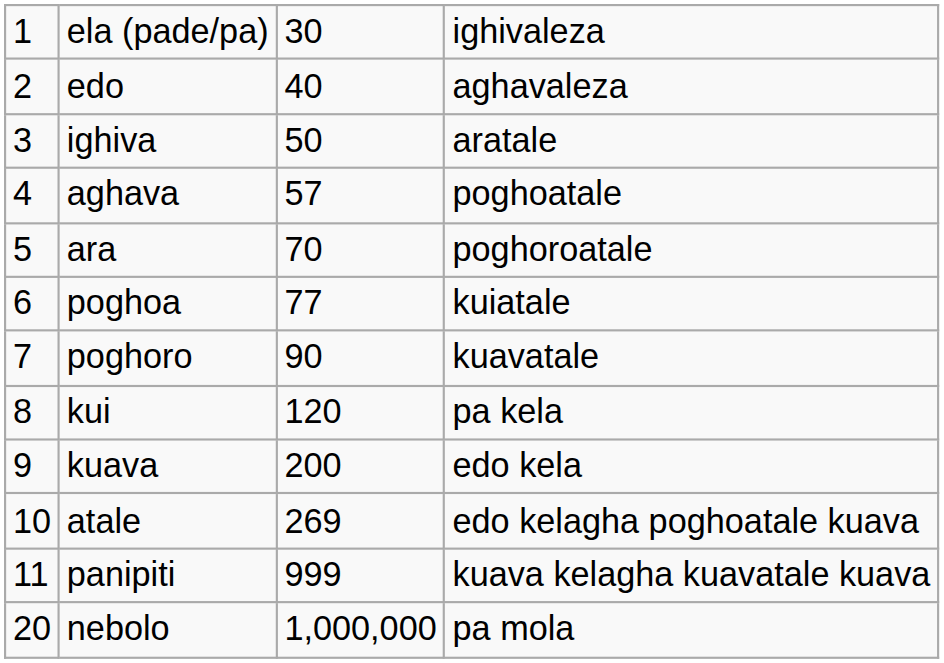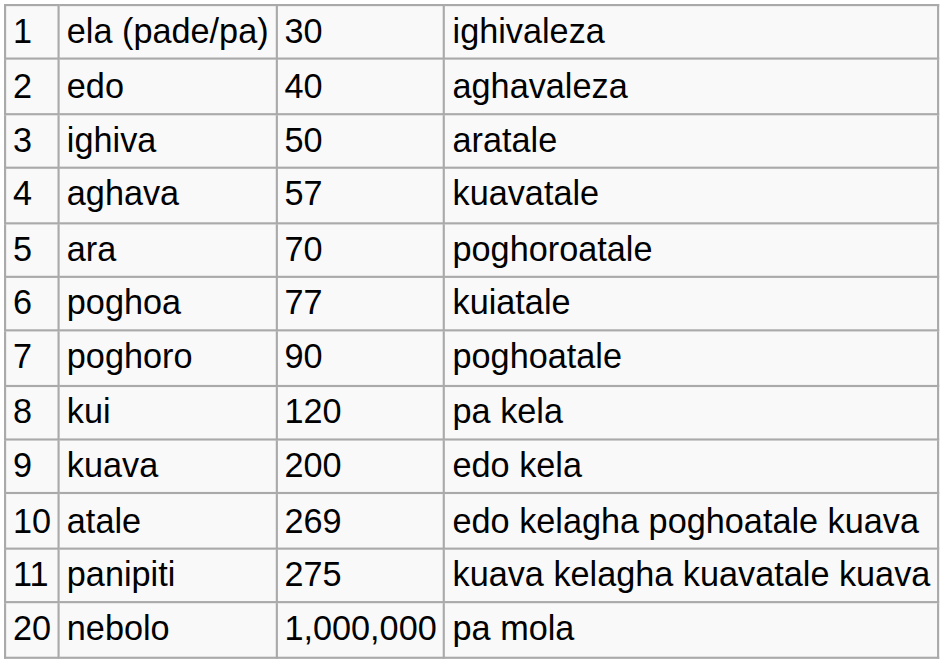aghava | column 4: poghoatale -> kuavatale
poghoro | column 4: kuavatale -> poghoatale
panipiti | column 3: 999 -> 275
